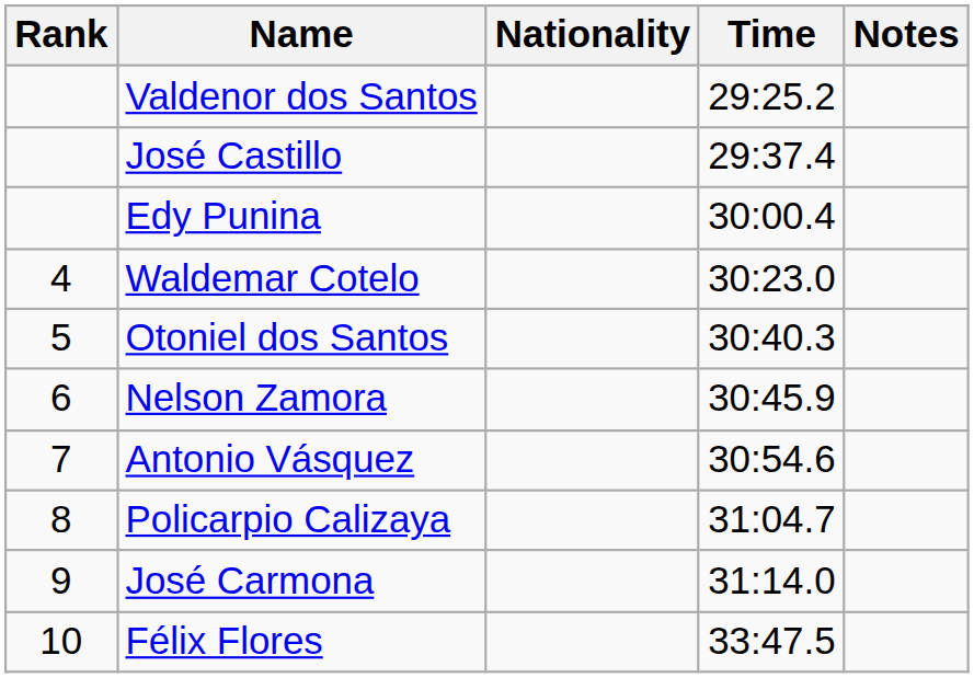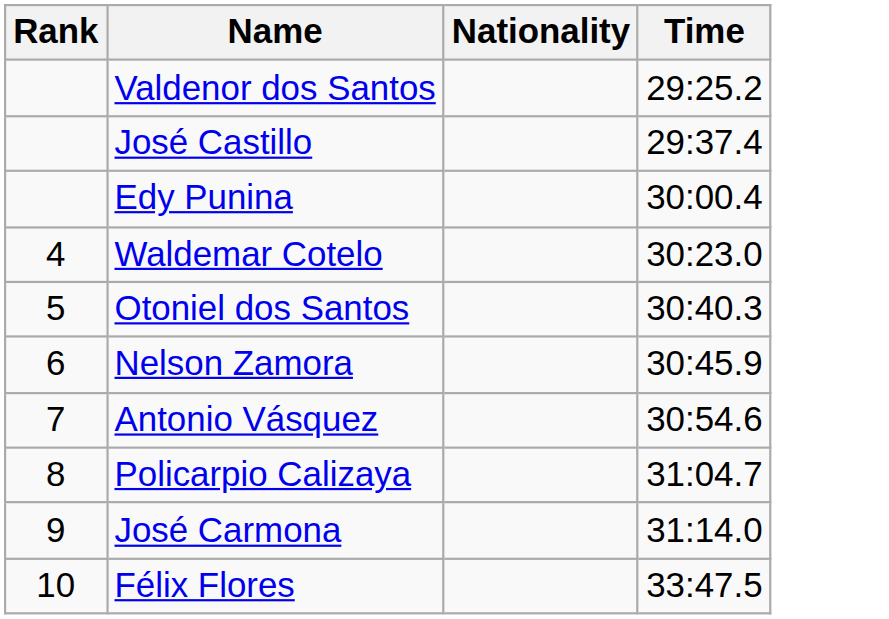- column: Notes
